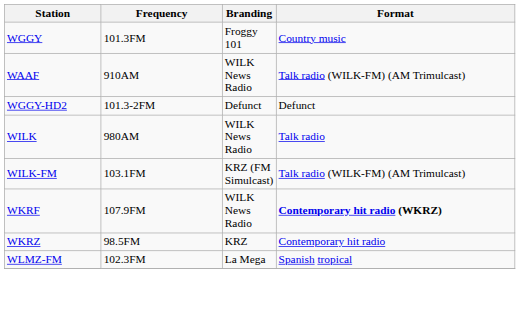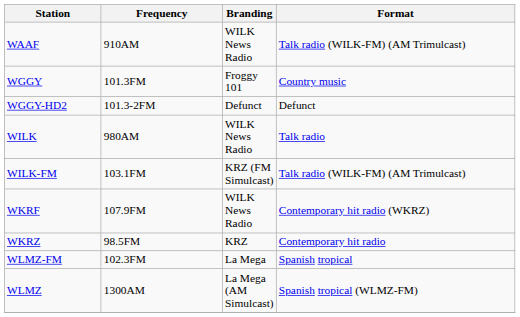rows swapped: WAAF <-> WGGY
WKRF | Format: bold -> normal
+ row: WLMZ | 1300AM | La Mega (AM Simulcast) | Spanish tropical (WLMZ-FM)
